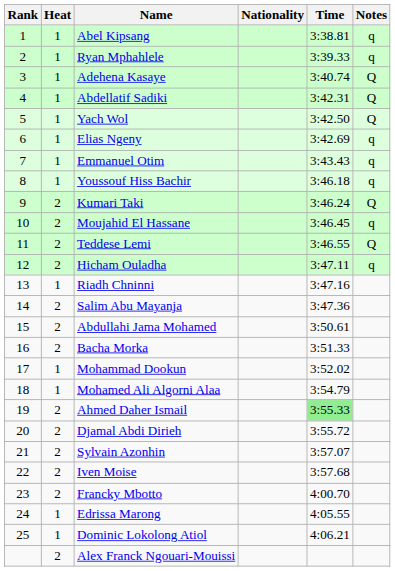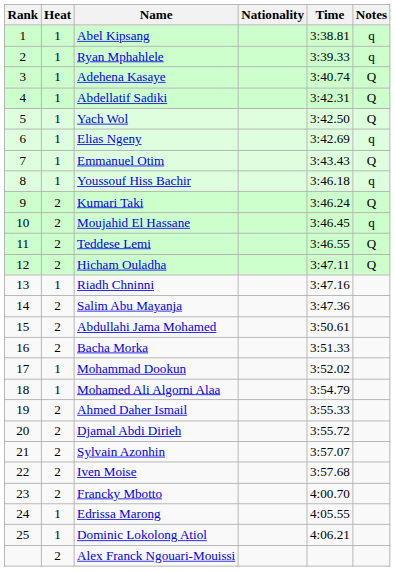Emmanuel Otim | Notes: q -> Q
Hicham Ouladha | Notes: q -> Q
Ahmed Daher Ismail | Time: lightgreen background -> no background
